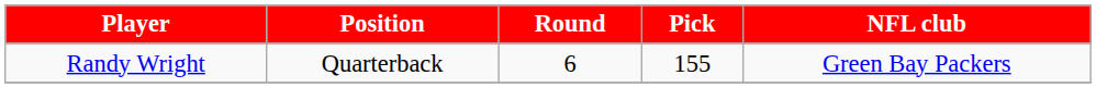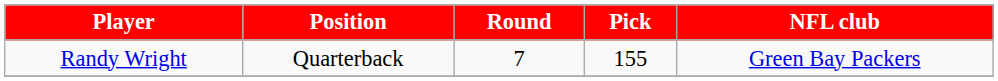Randy Wright | Round: 6 -> 7
